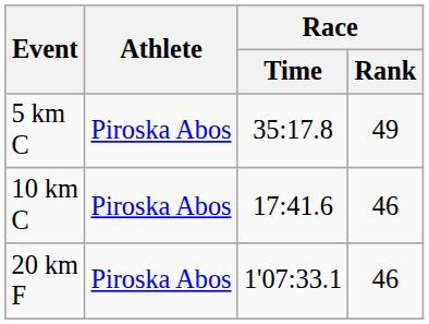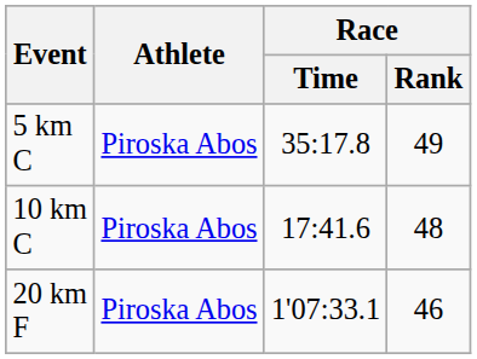10 km C | Race / Rank: 46 -> 48
